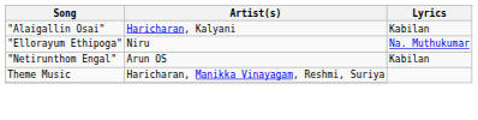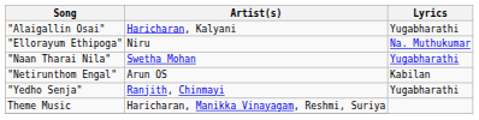"Alaigallin Osai" | Lyrics: Kabilan -> Yugabharathi
+ row: "Naan Tharai Nila" | Swetha Mohan | Yugabharathi
+ row: "Yedho Senja" | Ranjith, Chinmayi | Yugabharathi
